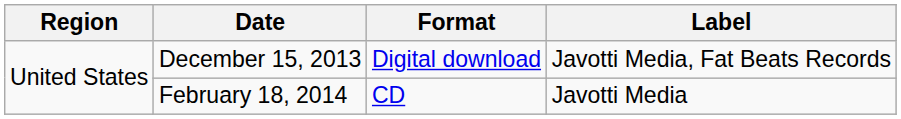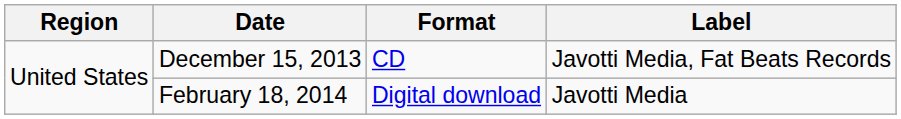December 15, 2013 | Format: Digital download -> CD
February 18, 2014 | Format: CD -> Digital download
